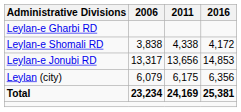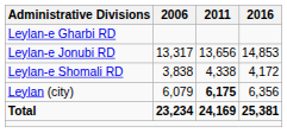rows swapped: Leylan-e Jonubi RD <-> Leylan-e Shomali RD
Leylan (city) | 2011: normal -> bold
